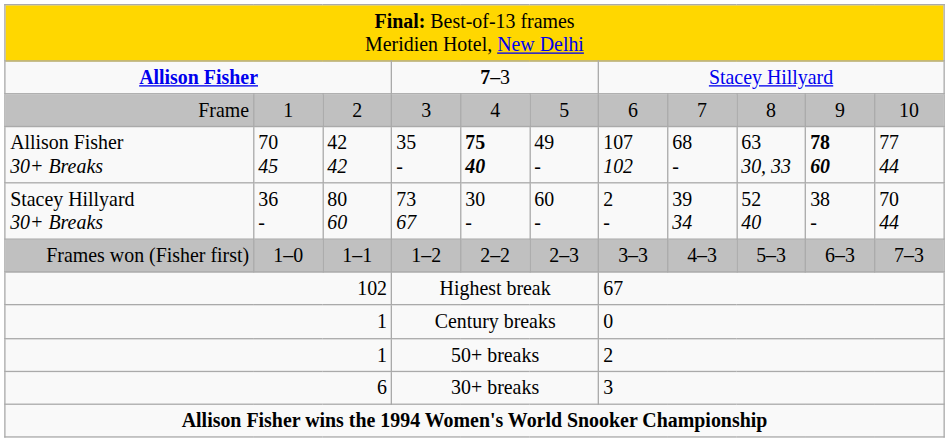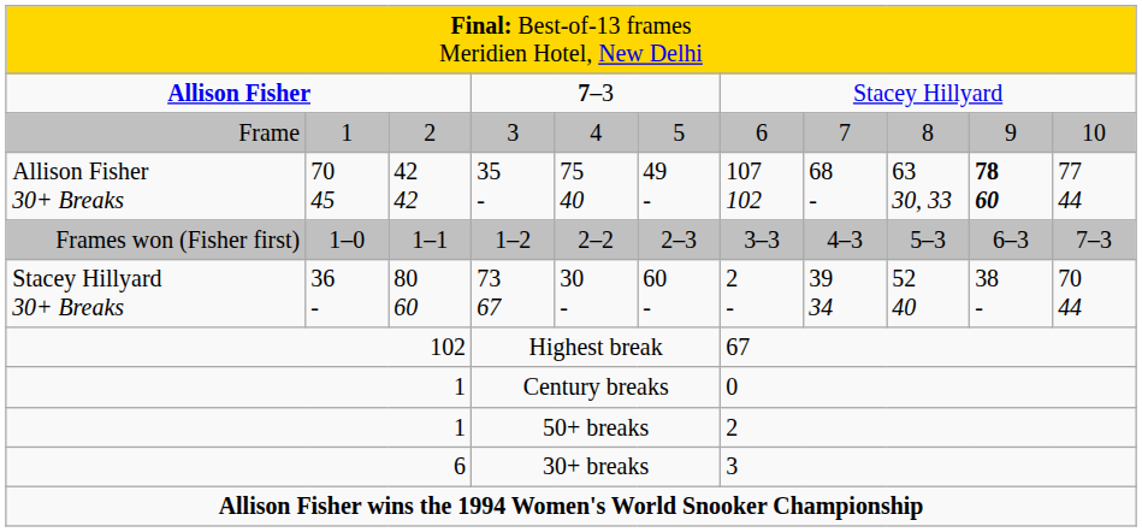35 - | column 5: bold -> normal
rows swapped: 73 67 <-> 1–2
